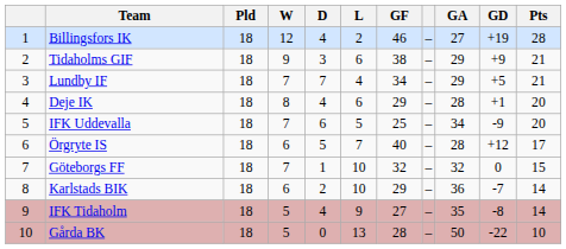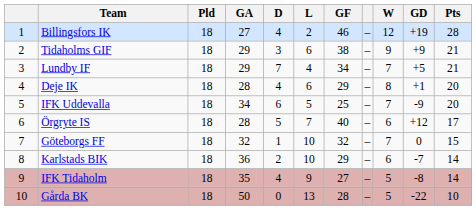columns swapped: W <-> GA
